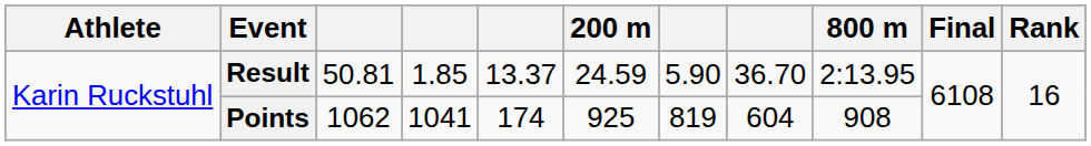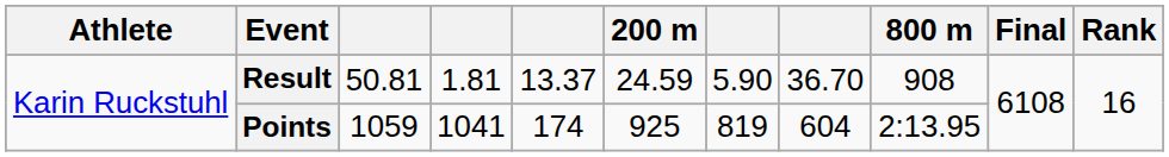Result | column 4: 1.85 -> 1.81
Result | 800 m: 2:13.95 -> 908
Points | column 3: 1062 -> 1059
Points | 800 m: 908 -> 2:13.95
